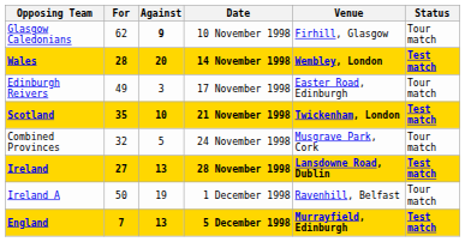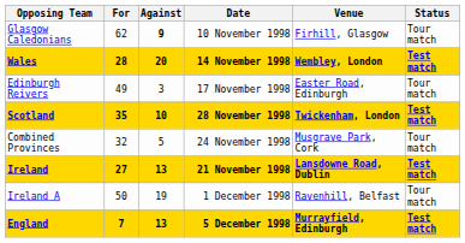Scotland | Date: 21 November 1998 -> 28 November 1998
Ireland | Date: 28 November 1998 -> 21 November 1998
